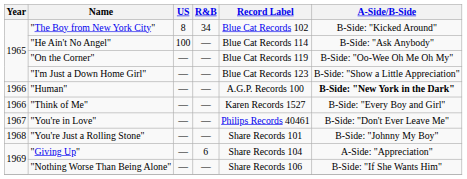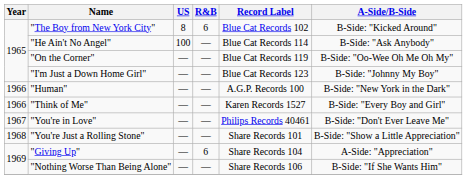"The Boy from New York City" | R&B: 34 -> 6
"I'm Just a Down Home Girl" | A-Side/B-Side: B-Side: "Show a Little Appreciation" -> B-Side: "Johnny My Boy"
"Human" | A-Side/B-Side: bold -> normal
"You're Just a Rolling Stone" | A-Side/B-Side: B-Side: "Johnny My Boy" -> B-Side: "Show a Little Appreciation"
